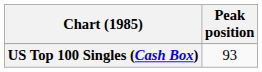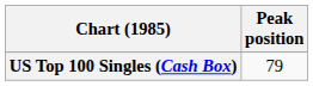US Top 100 Singles (Cash Box) | Peak position: 93 -> 79
